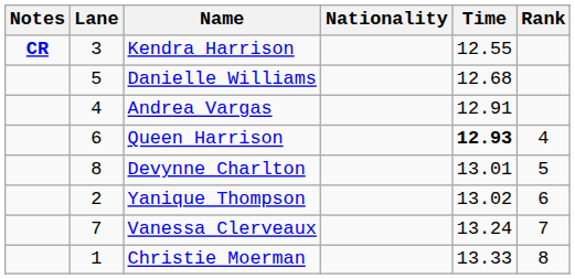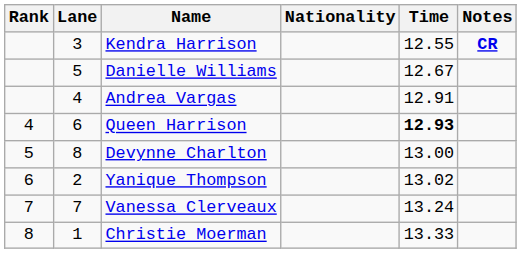columns swapped: Rank <-> Notes
Danielle Williams | Time: 12.68 -> 12.67
Devynne Charlton | Time: 13.01 -> 13.00
